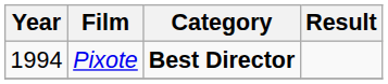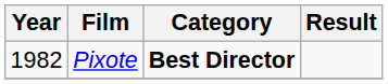Pixote | Year: 1994 -> 1982
